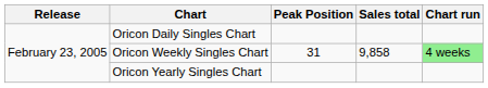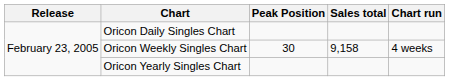Oricon Weekly Singles Chart | Peak Position: 31 -> 30
Oricon Weekly Singles Chart | Sales total: 9,858 -> 9,158
Oricon Weekly Singles Chart | Chart run: lightgreen background -> no background
